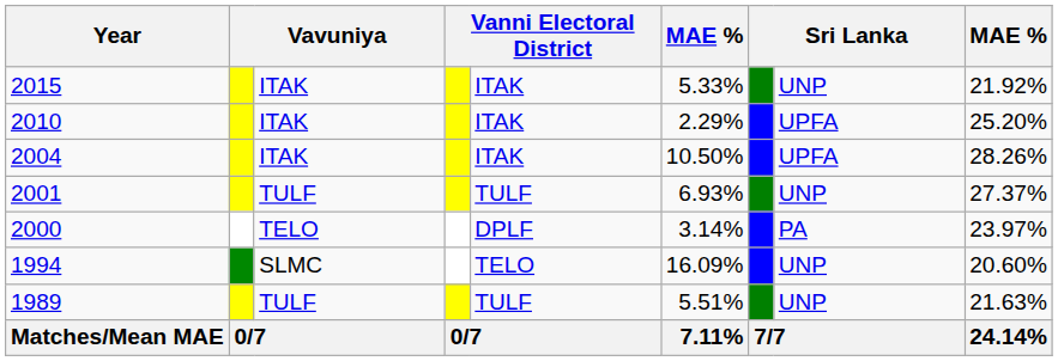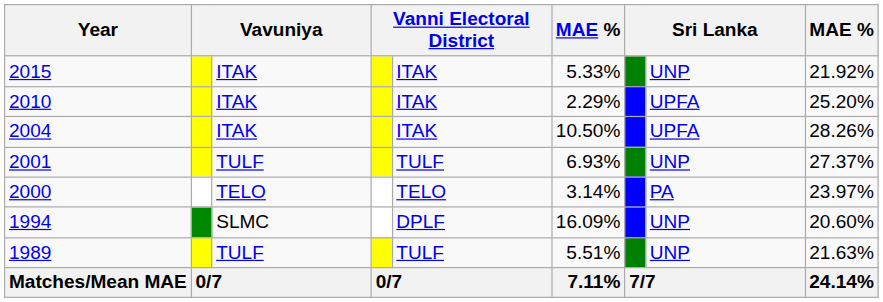2000 | column 5: DPLF -> TELO
1994 | column 5: TELO -> DPLF
